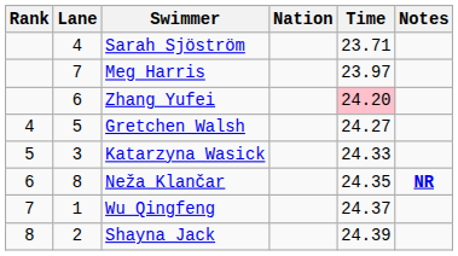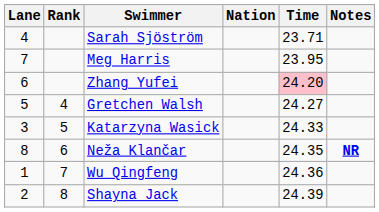columns swapped: Rank <-> Lane
Meg Harris | Time: 23.97 -> 23.95
Wu Qingfeng | Time: 24.37 -> 24.36
